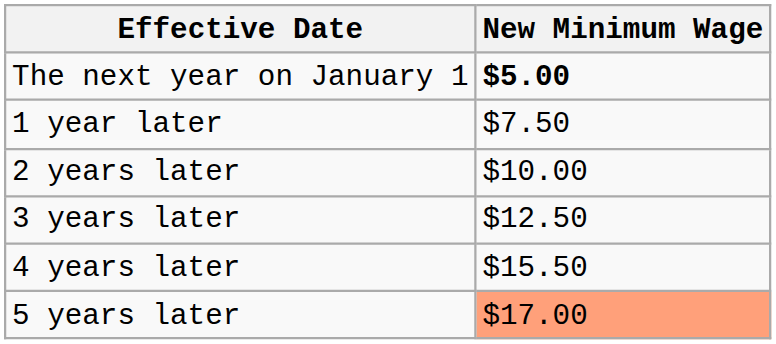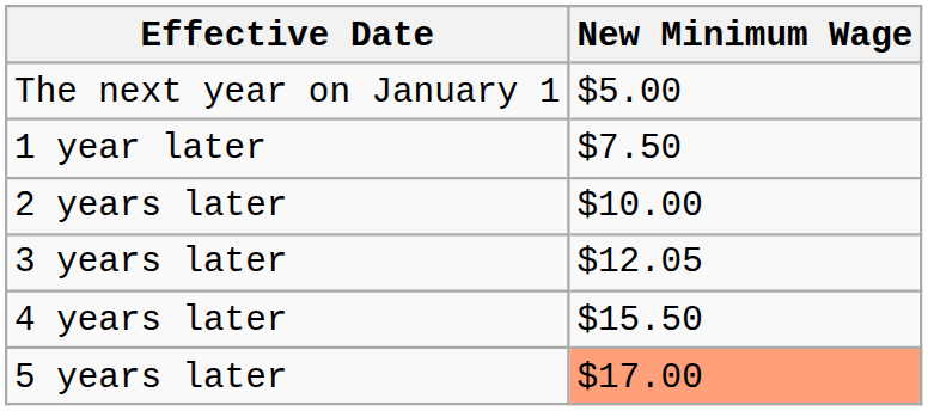The next year on January 1 | New Minimum Wage: bold -> normal
3 years later | New Minimum Wage: $12.50 -> $12.05
